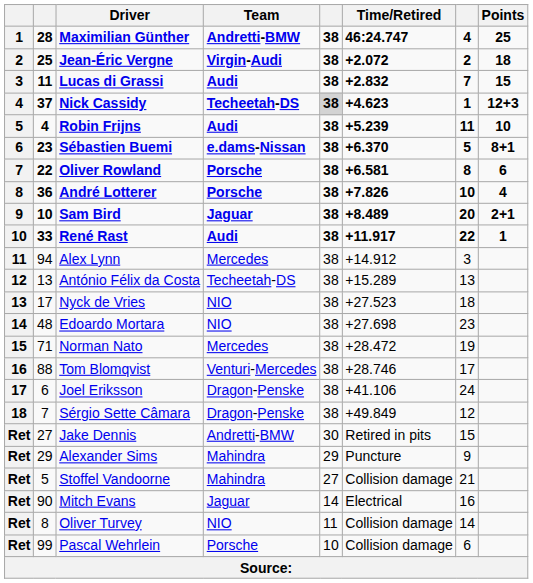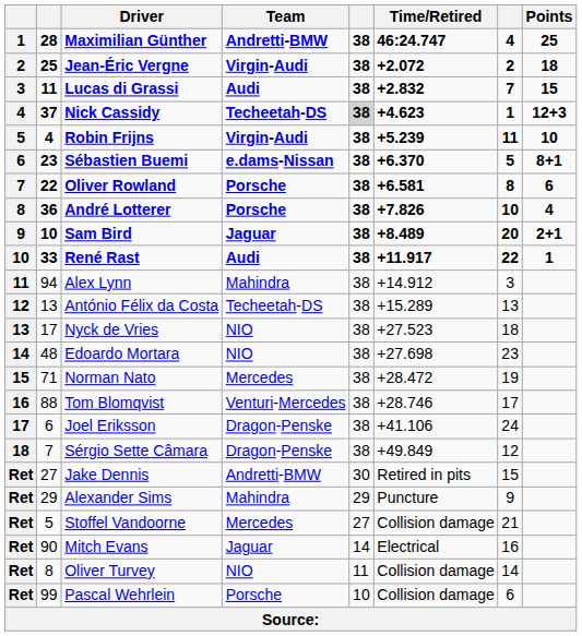Robin Frijns | Team: Audi -> Virgin-Audi
Alex Lynn | Team: Mercedes -> Mahindra
Stoffel Vandoorne | Team: Mahindra -> Mercedes
